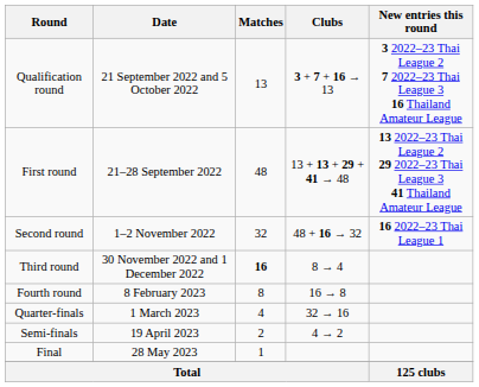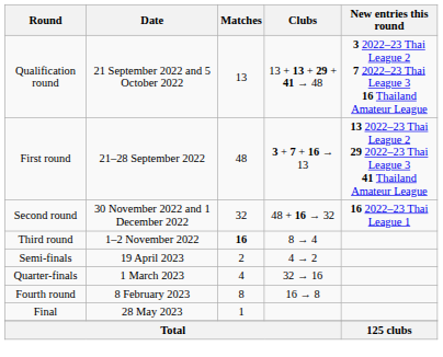Qualification round | Clubs: 3 + 7 + 16 → 13 -> 13 + 13 + 29 + 41 → 48
First round | Clubs: 13 + 13 + 29 + 41 → 48 -> 3 + 7 + 16 → 13
Second round | Date: 1–2 November 2022 -> 30 November 2022 and 1 December 2022
Third round | Date: 30 November 2022 and 1 December 2022 -> 1–2 November 2022
rows swapped: Fourth round <-> Semi-finals
